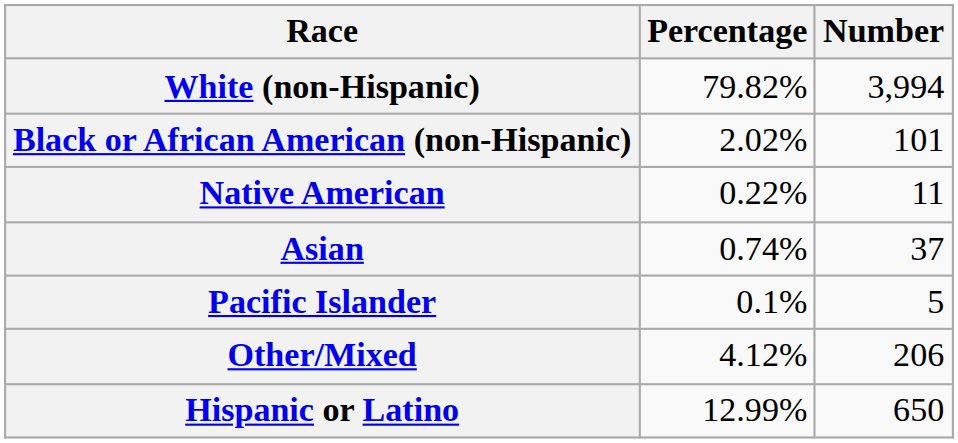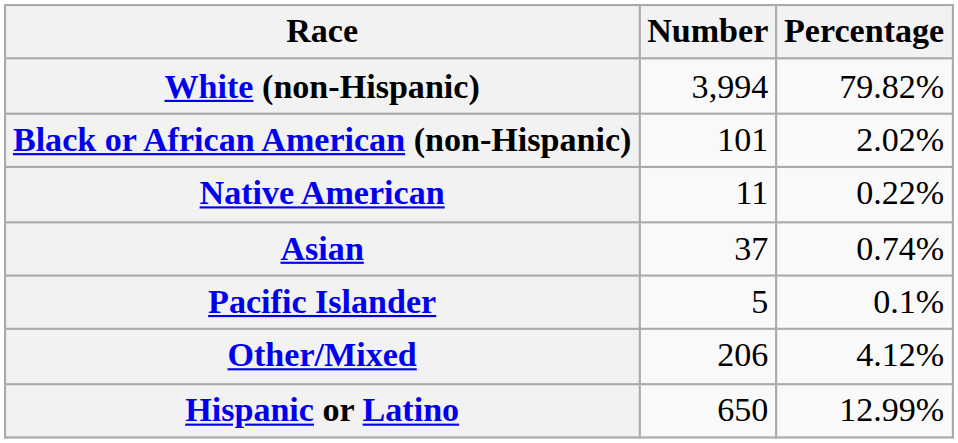columns swapped: Number <-> Percentage
